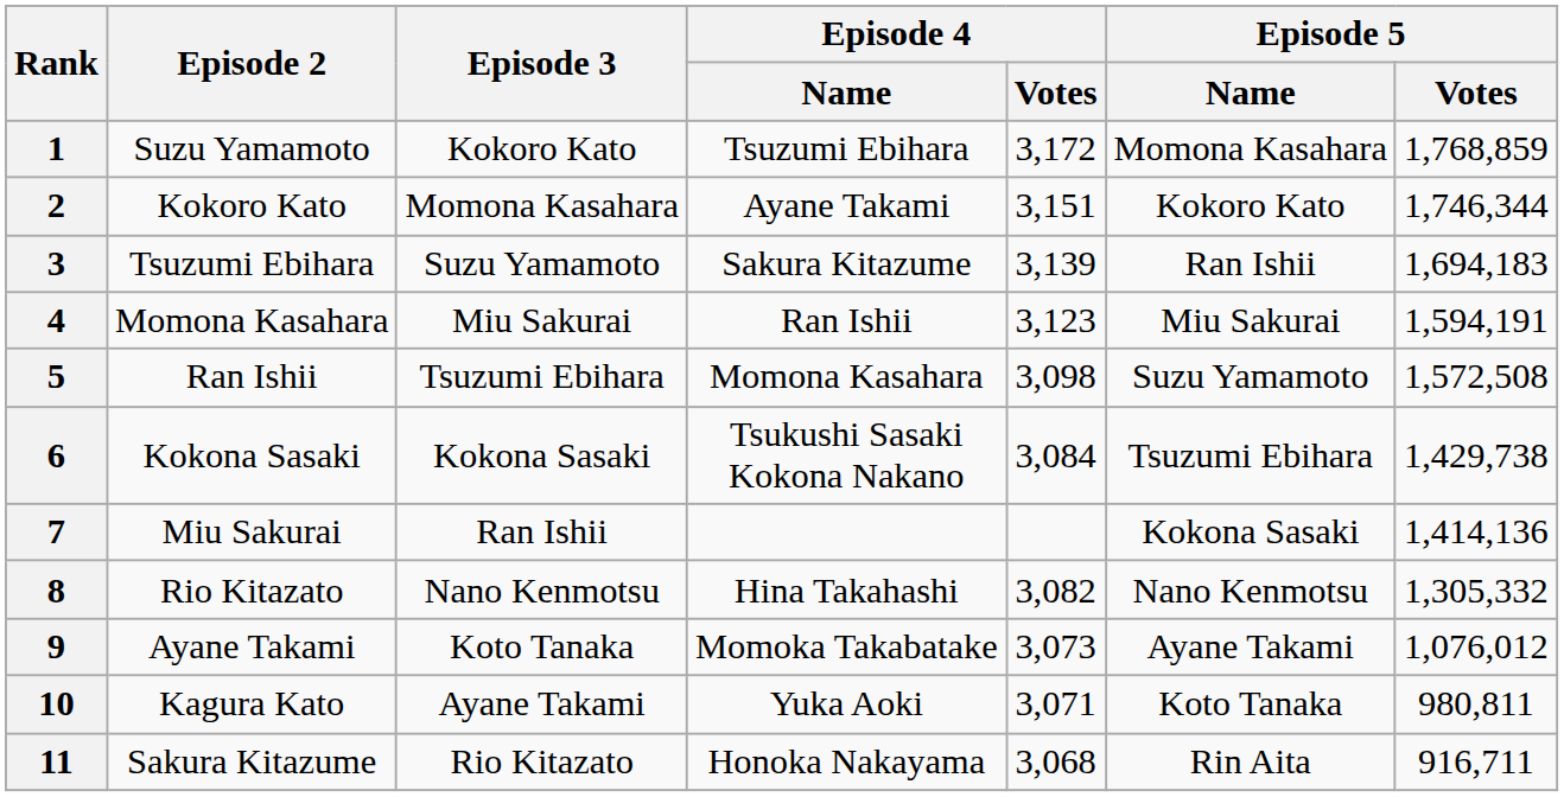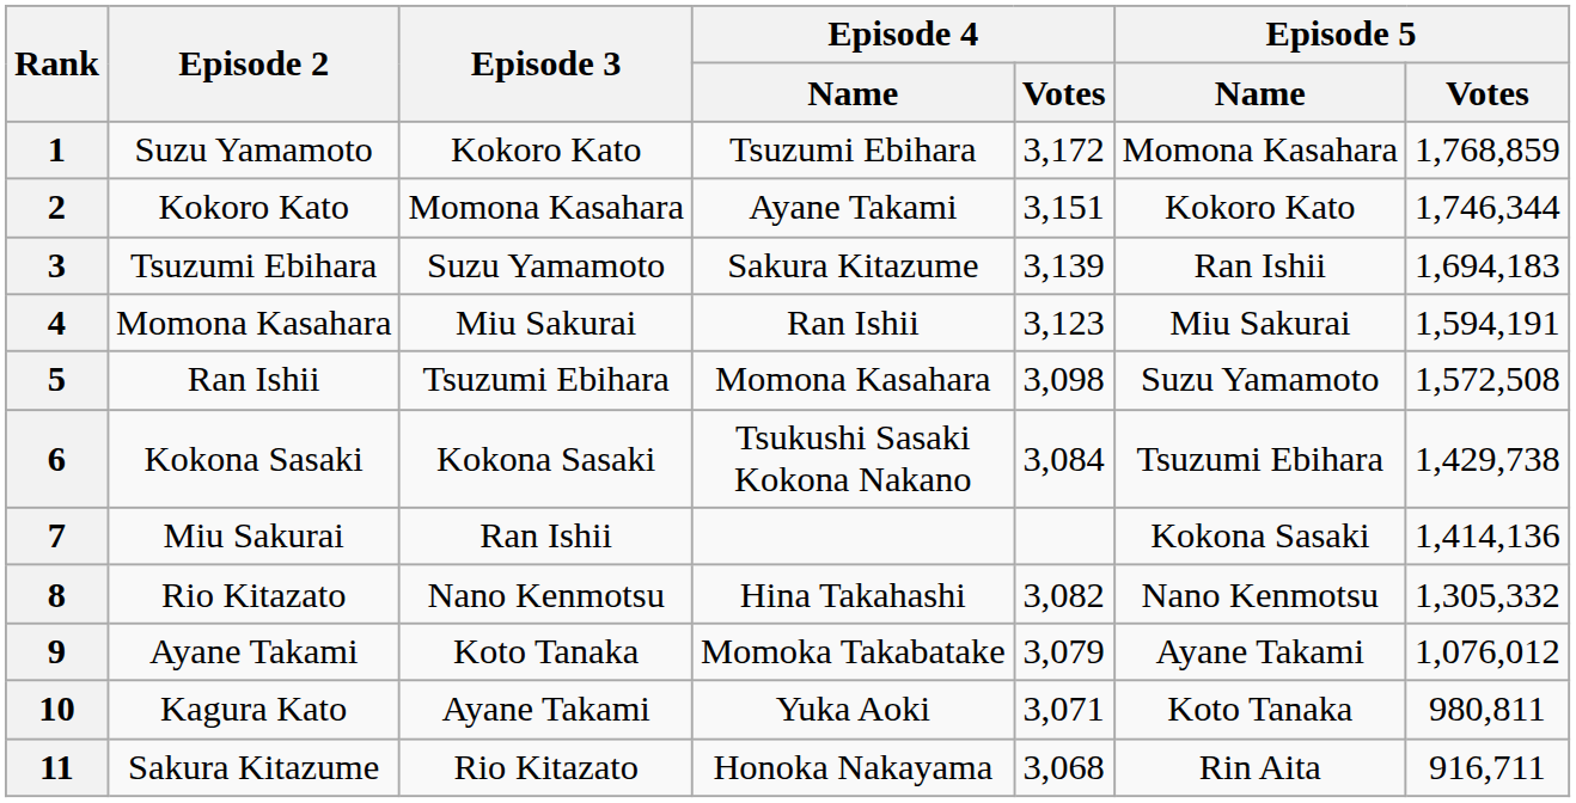9 | Episode 4 / Votes: 3,073 -> 3,079
